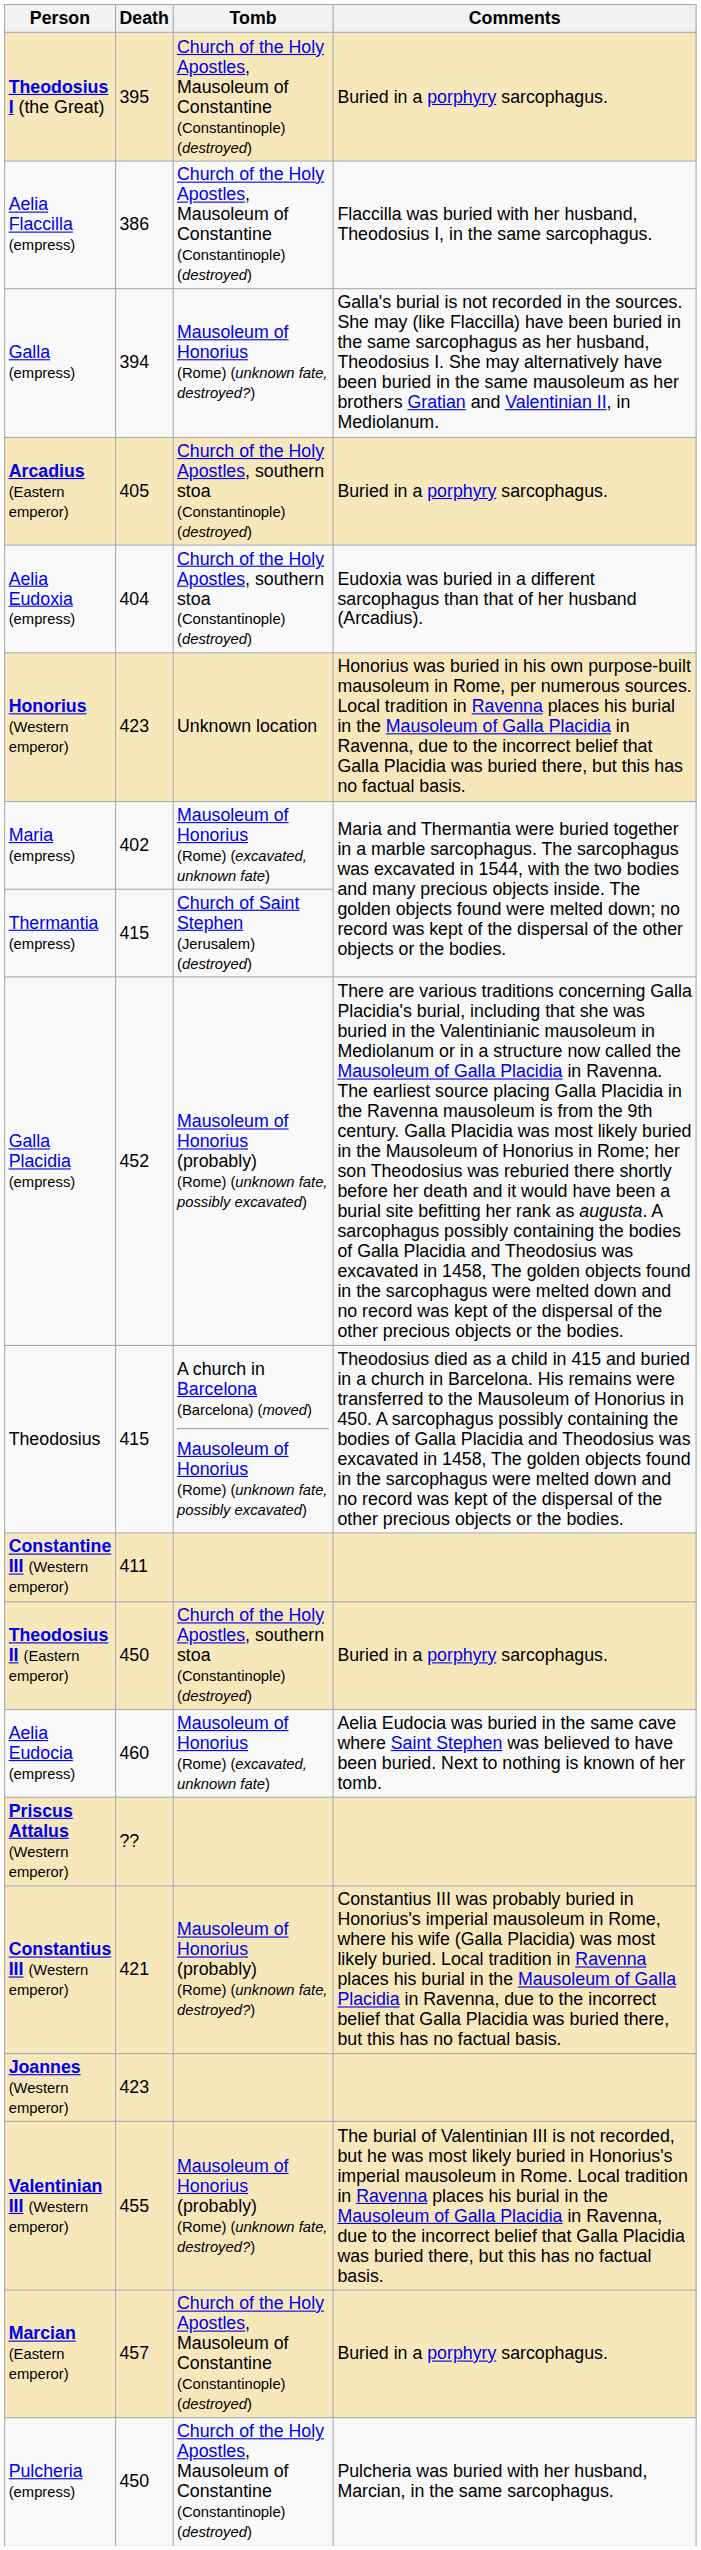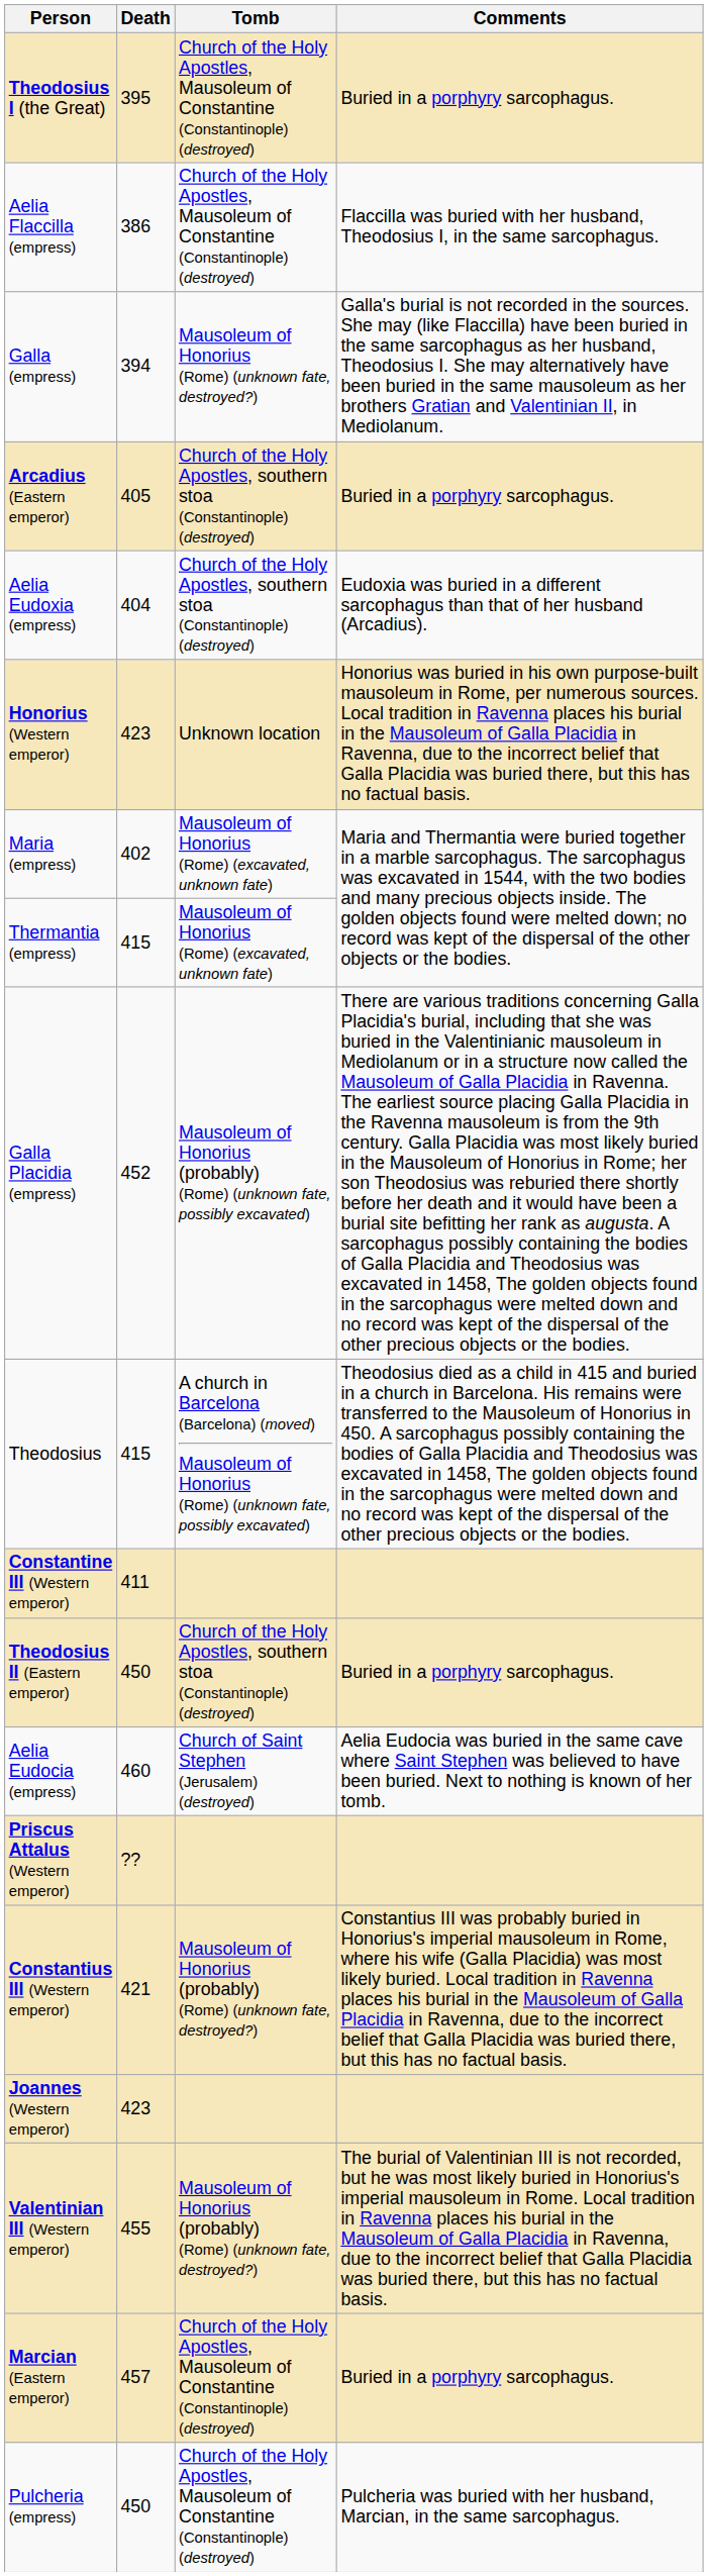Thermantia (empress) | Tomb: Church of Saint Stephen (Jerusalem) (destroyed) -> Mausoleum of Honorius (Rome) (excavated, unknown fate)
Aelia Eudocia (empress) | Tomb: Mausoleum of Honorius (Rome) (excavated, unknown fate) -> Church of Saint Stephen (Jerusalem) (destroyed)
